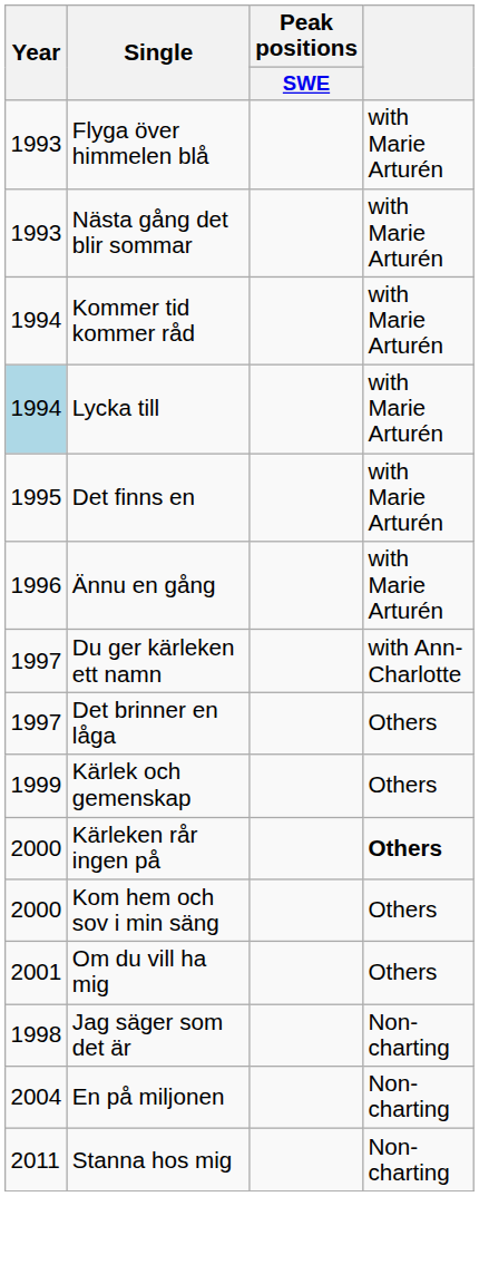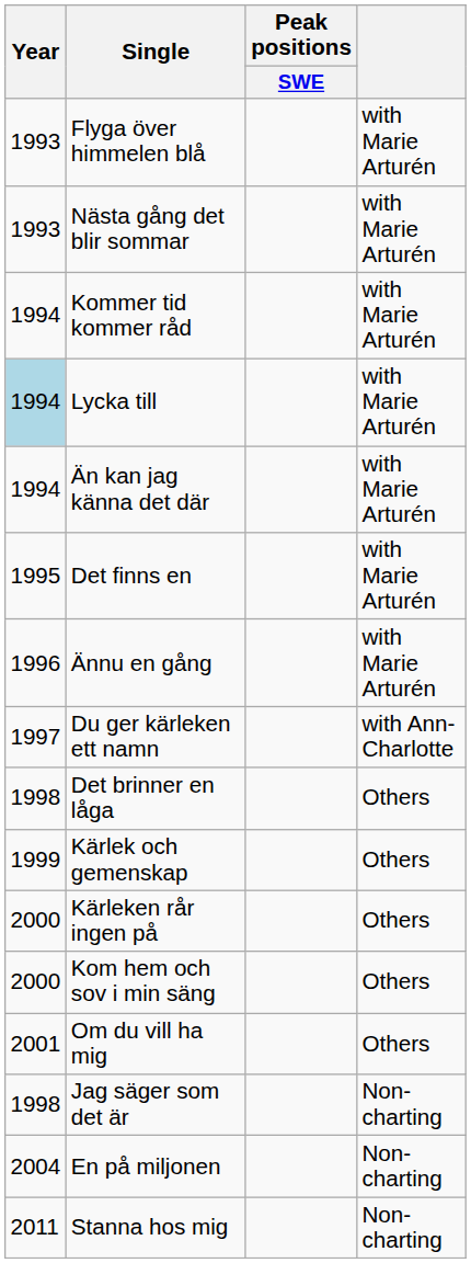+ row: 1994 | Än kan jag känna det där | with Marie Arturén
Det brinner en låga | Year: 1997 -> 1998
Kärleken rår ingen på | column 4: bold -> normal
